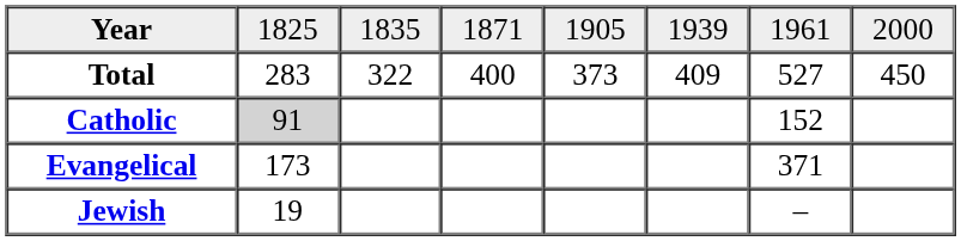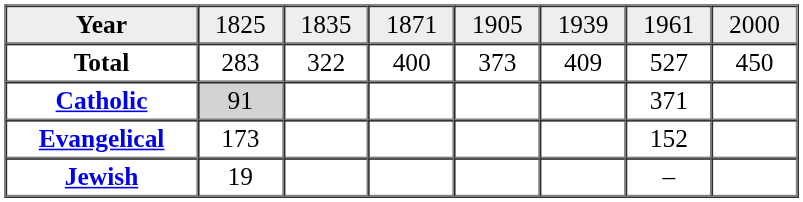Catholic | column 7: 152 -> 371
Evangelical | column 7: 371 -> 152
